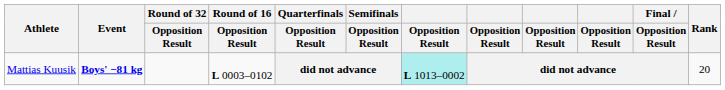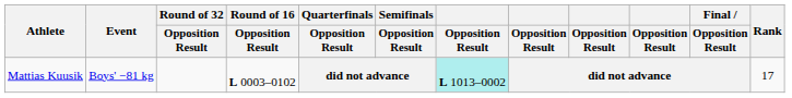Mattias Kuusik | Event: bold -> normal
Mattias Kuusik | Rank: 20 -> 17
